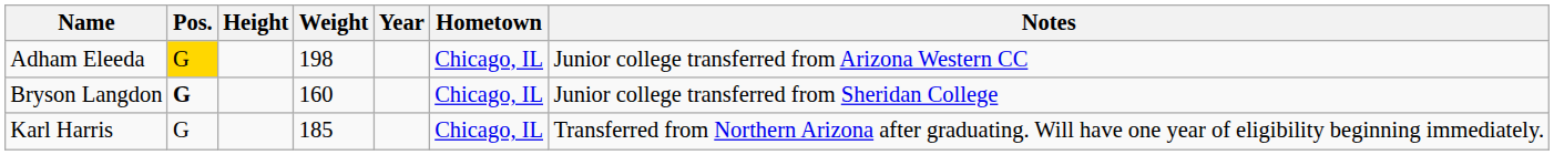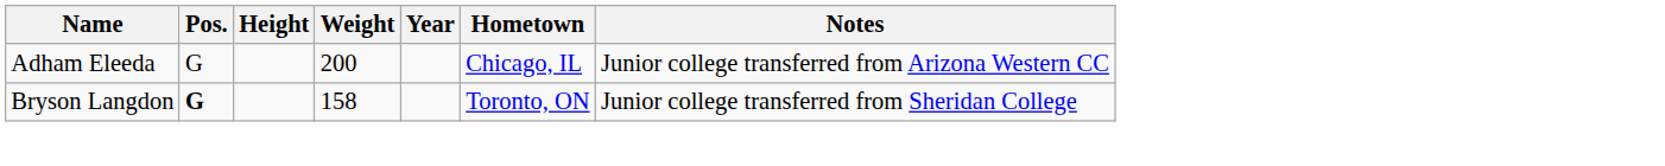Adham Eleeda | Pos.: gold background -> no background
Adham Eleeda | Weight: 198 -> 200
Bryson Langdon | Weight: 160 -> 158
Bryson Langdon | Hometown: Chicago, IL -> Toronto, ON
- row: Karl Harris | G | 185 | Chicago, IL | Transferred from Northern Arizona after graduating. Will have one year of eligibility beginning immediately.
